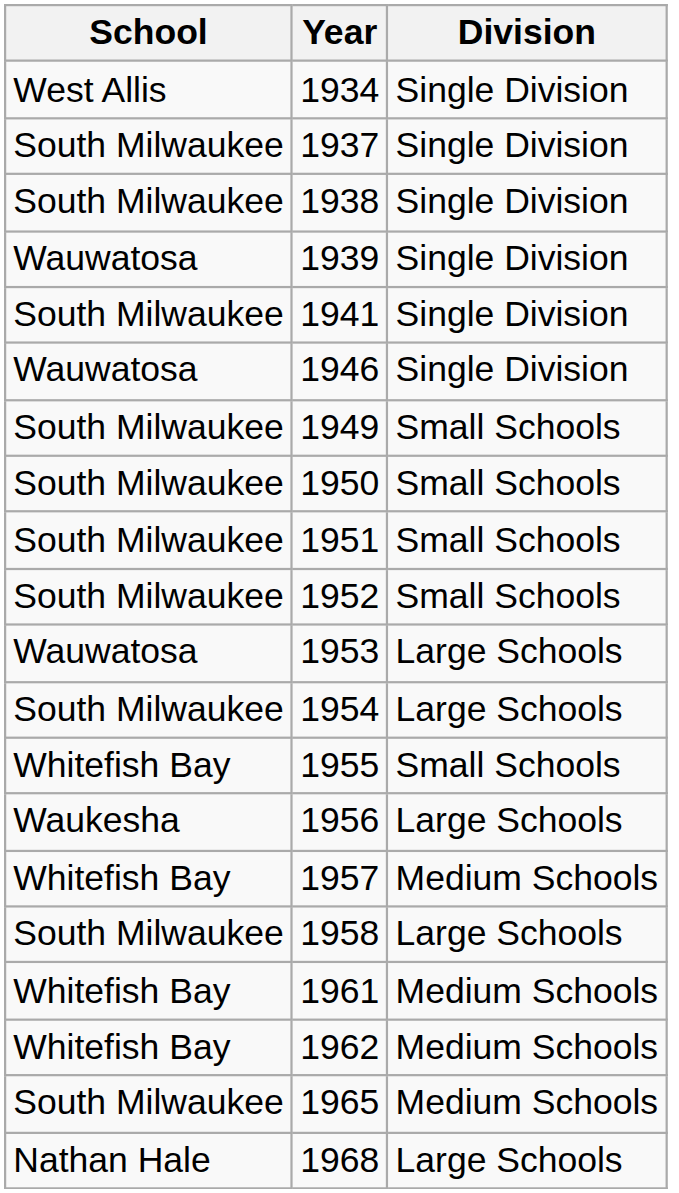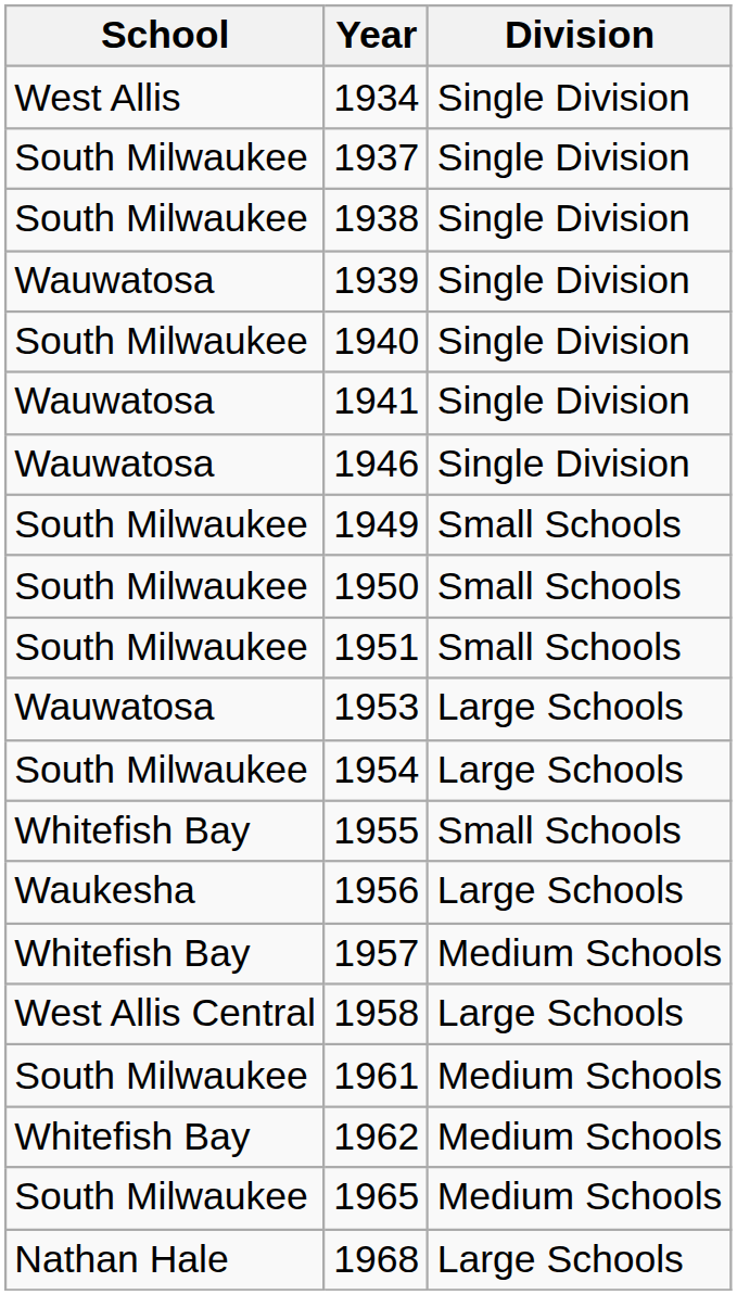+ row: South Milwaukee | 1940 | Single Division
1941 | School: South Milwaukee -> Wauwatosa
- row: South Milwaukee | 1952 | Small Schools
1958 | School: South Milwaukee -> West Allis Central
1961 | School: Whitefish Bay -> South Milwaukee
